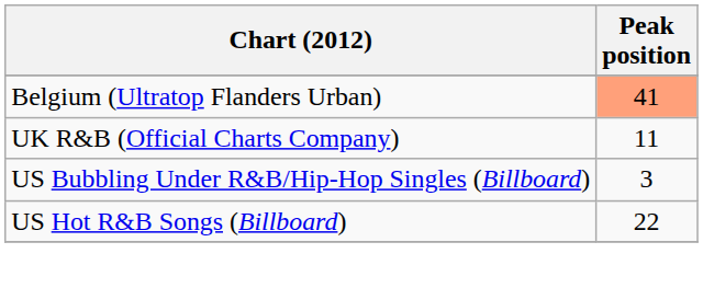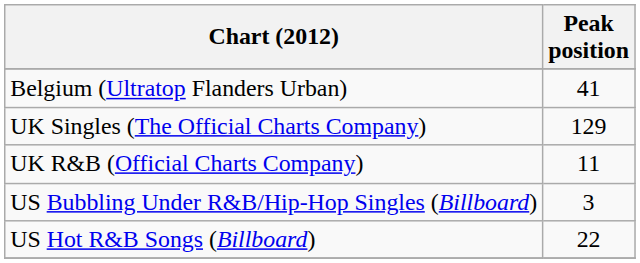Belgium (Ultratop Flanders Urban) | Peak position: lightsalmon background -> no background
+ row: UK Singles (The Official Charts Company) | 129
